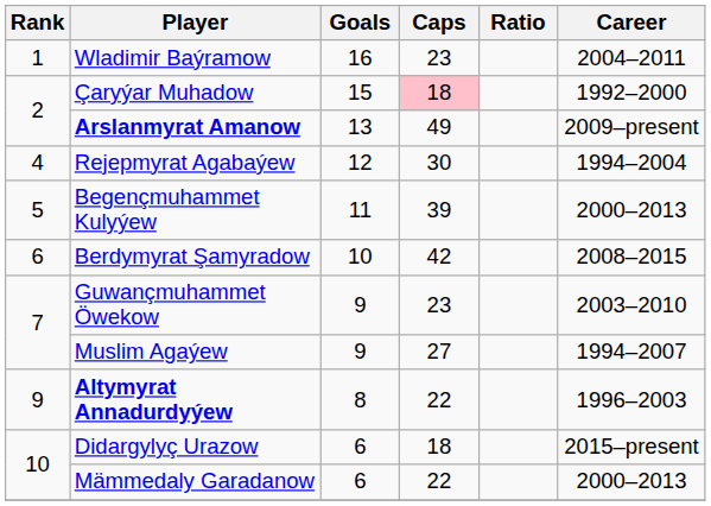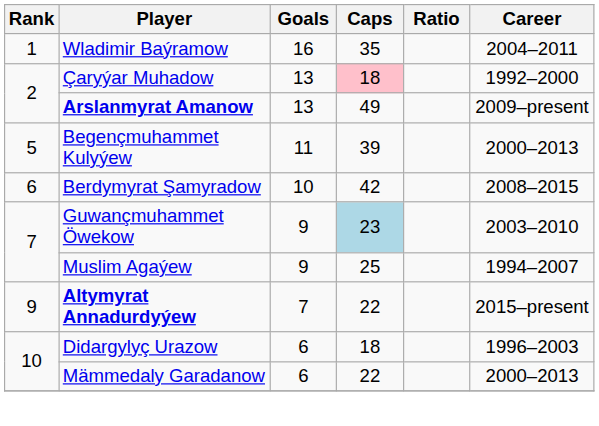Wladimir Baýramow | Caps: 23 -> 35
Çaryýar Muhadow | Goals: 15 -> 13
- row: 4 | Rejepmyrat Agabaýew | 12 | 30 | 1994–2004
Guwançmuhammet Öwekow | Caps: no background -> lightblue background
Muslim Agaýew | Caps: 27 -> 25
Altymyrat Annadurdyýew | Goals: 8 -> 7
Altymyrat Annadurdyýew | Career: 1996–2003 -> 2015–present
Didargylyç Urazow | Career: 2015–present -> 1996–2003
